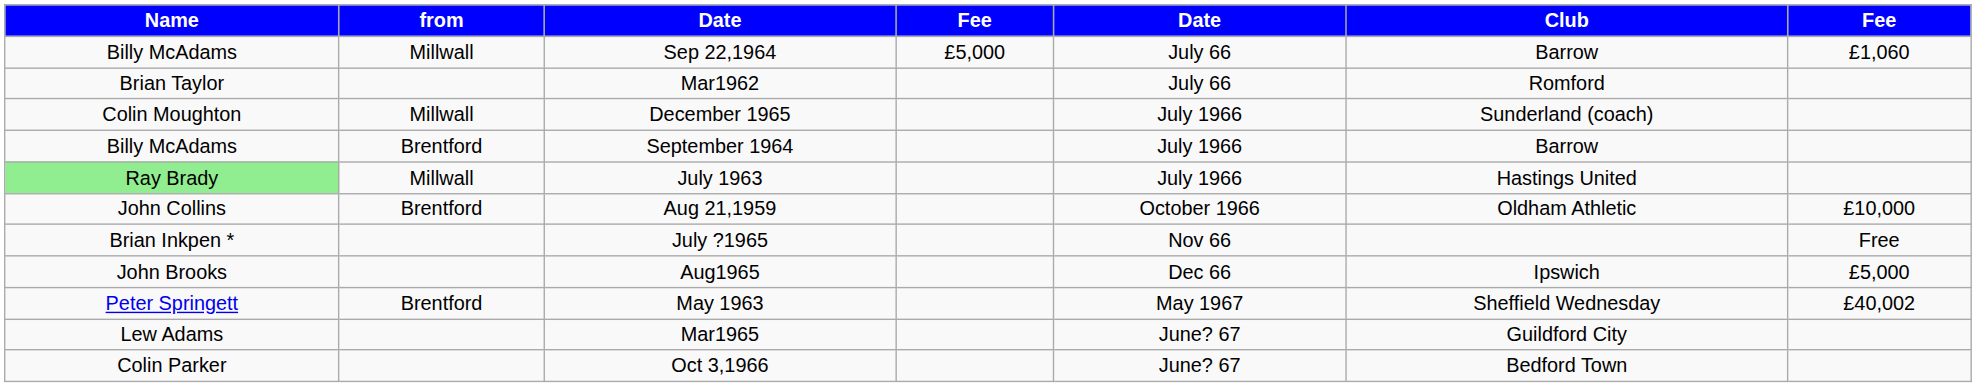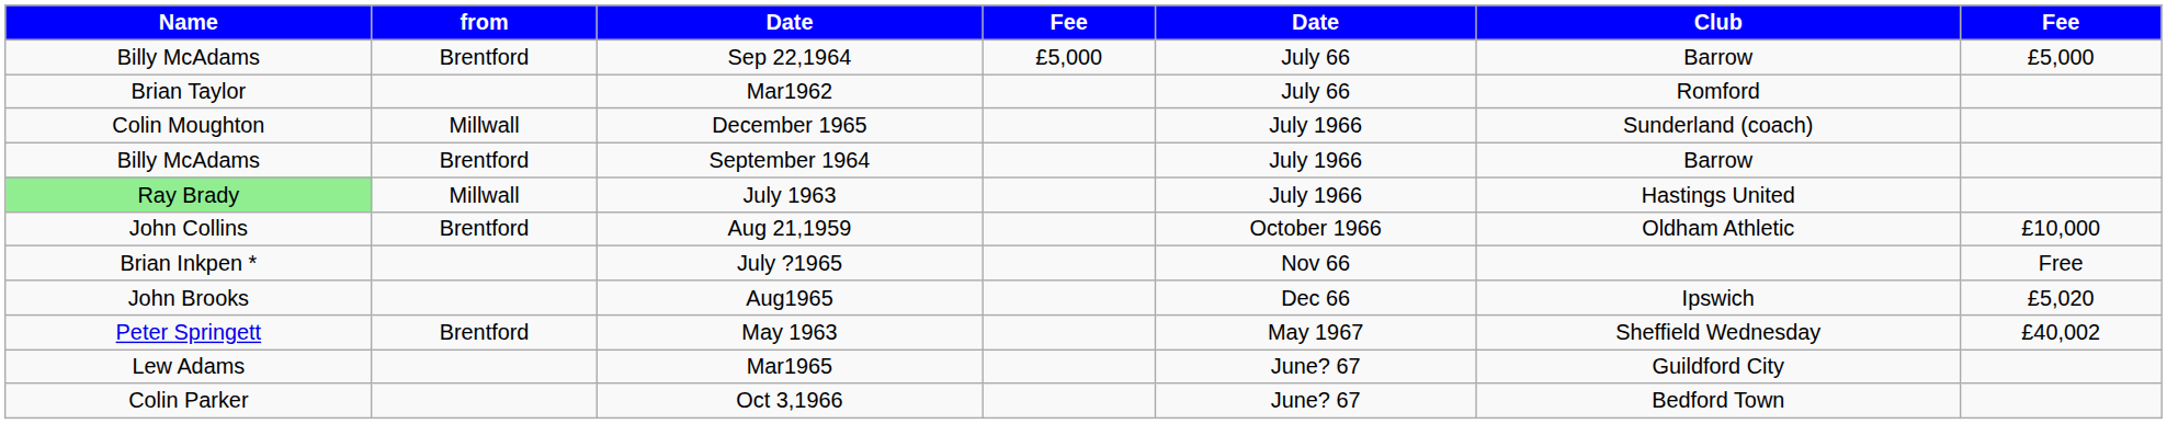Sep 22,1964 | from: Millwall -> Brentford
Sep 22,1964 | column 7: £1,060 -> £5,000
Aug1965 | column 7: £5,000 -> £5,020
